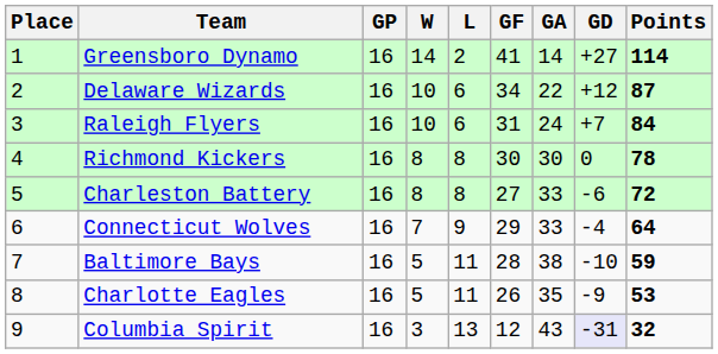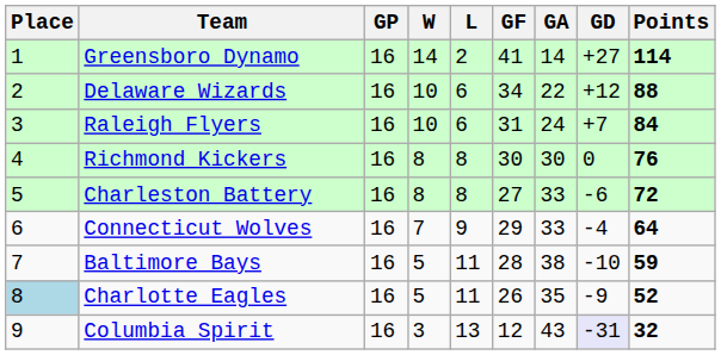Delaware Wizards | Points: 87 -> 88
Richmond Kickers | Points: 78 -> 76
Charlotte Eagles | Place: no background -> lightblue background
Charlotte Eagles | Points: 53 -> 52
